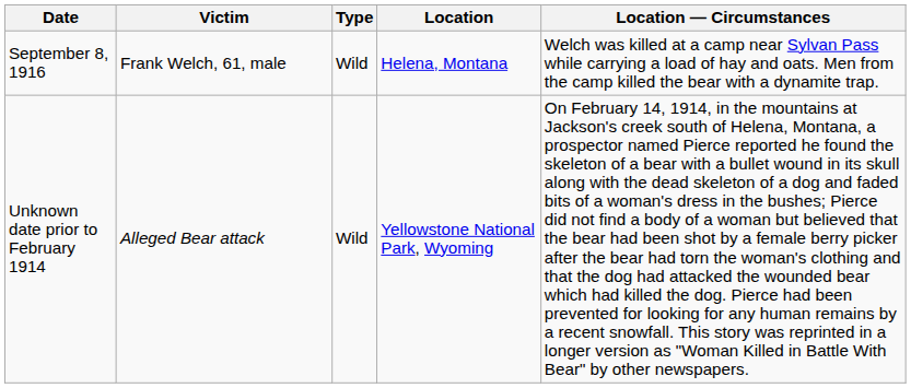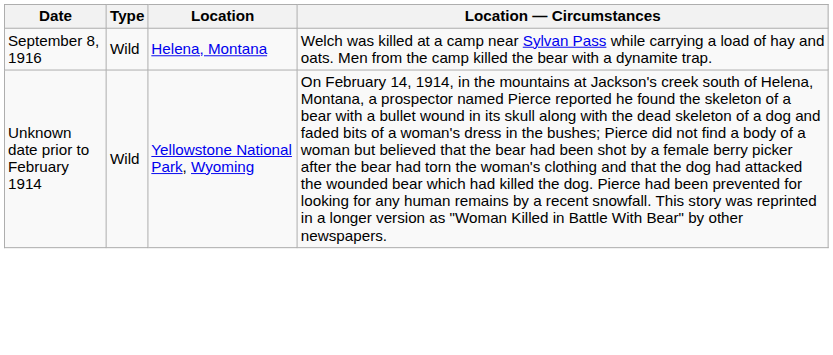- column: Victim | Frank Welch, 61, male | Alleged Bear attack
